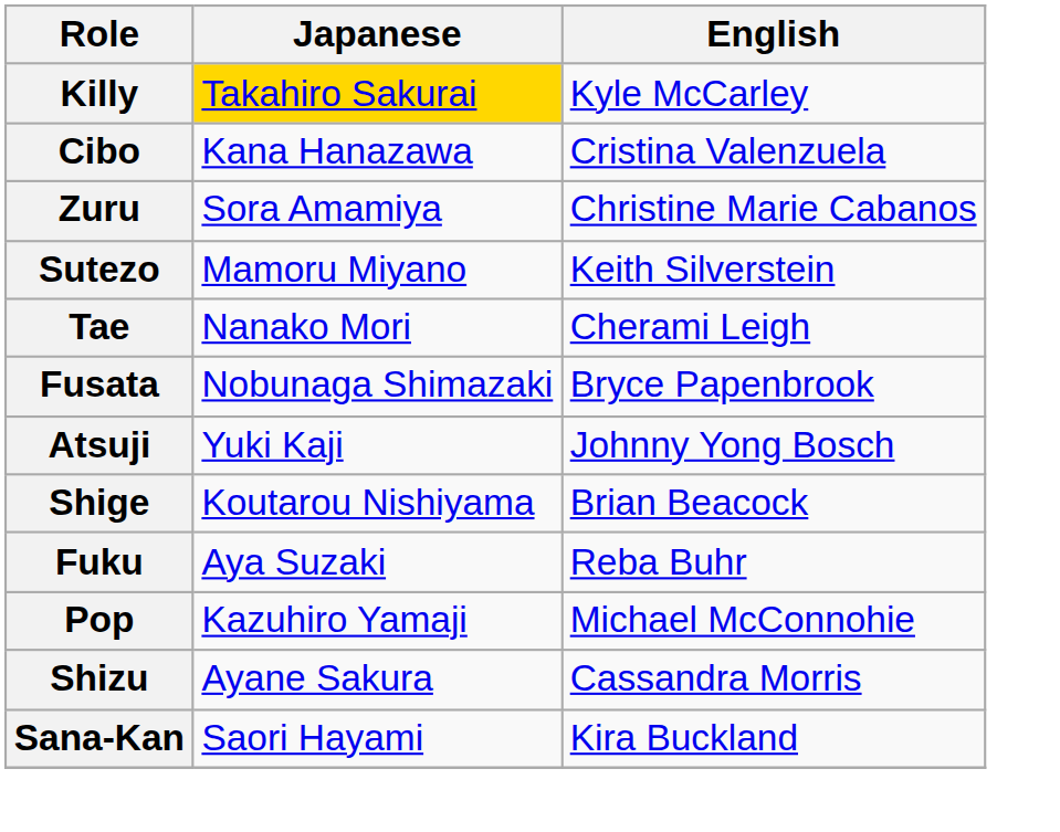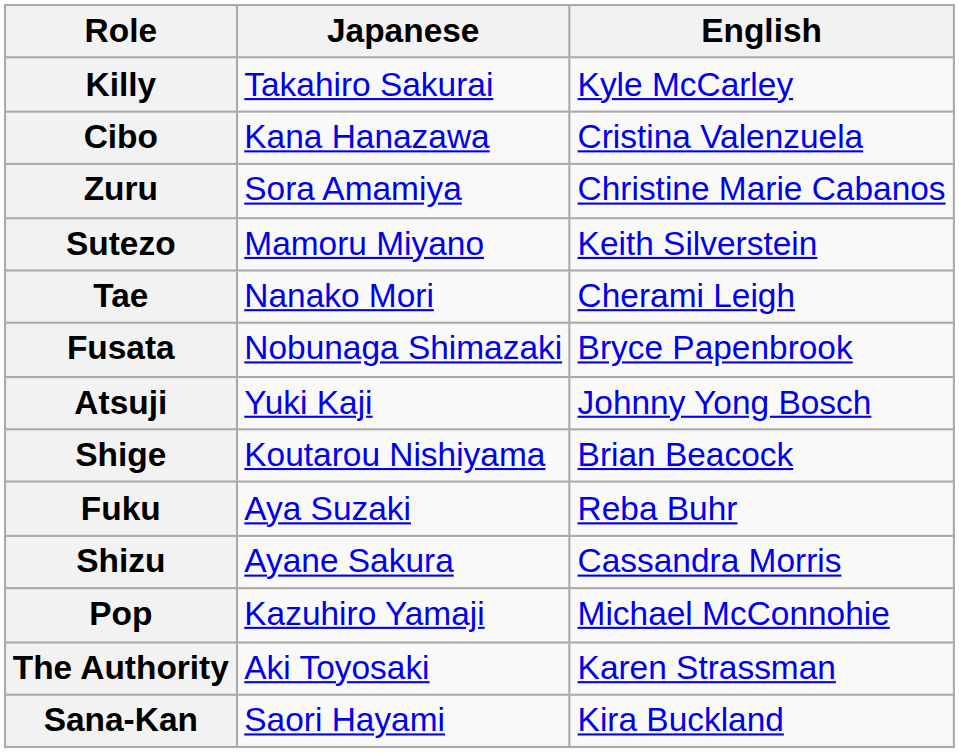Killy | Japanese: gold background -> no background
rows swapped: Pop <-> Shizu
+ row: The Authority | Aki Toyosaki | Karen Strassman
